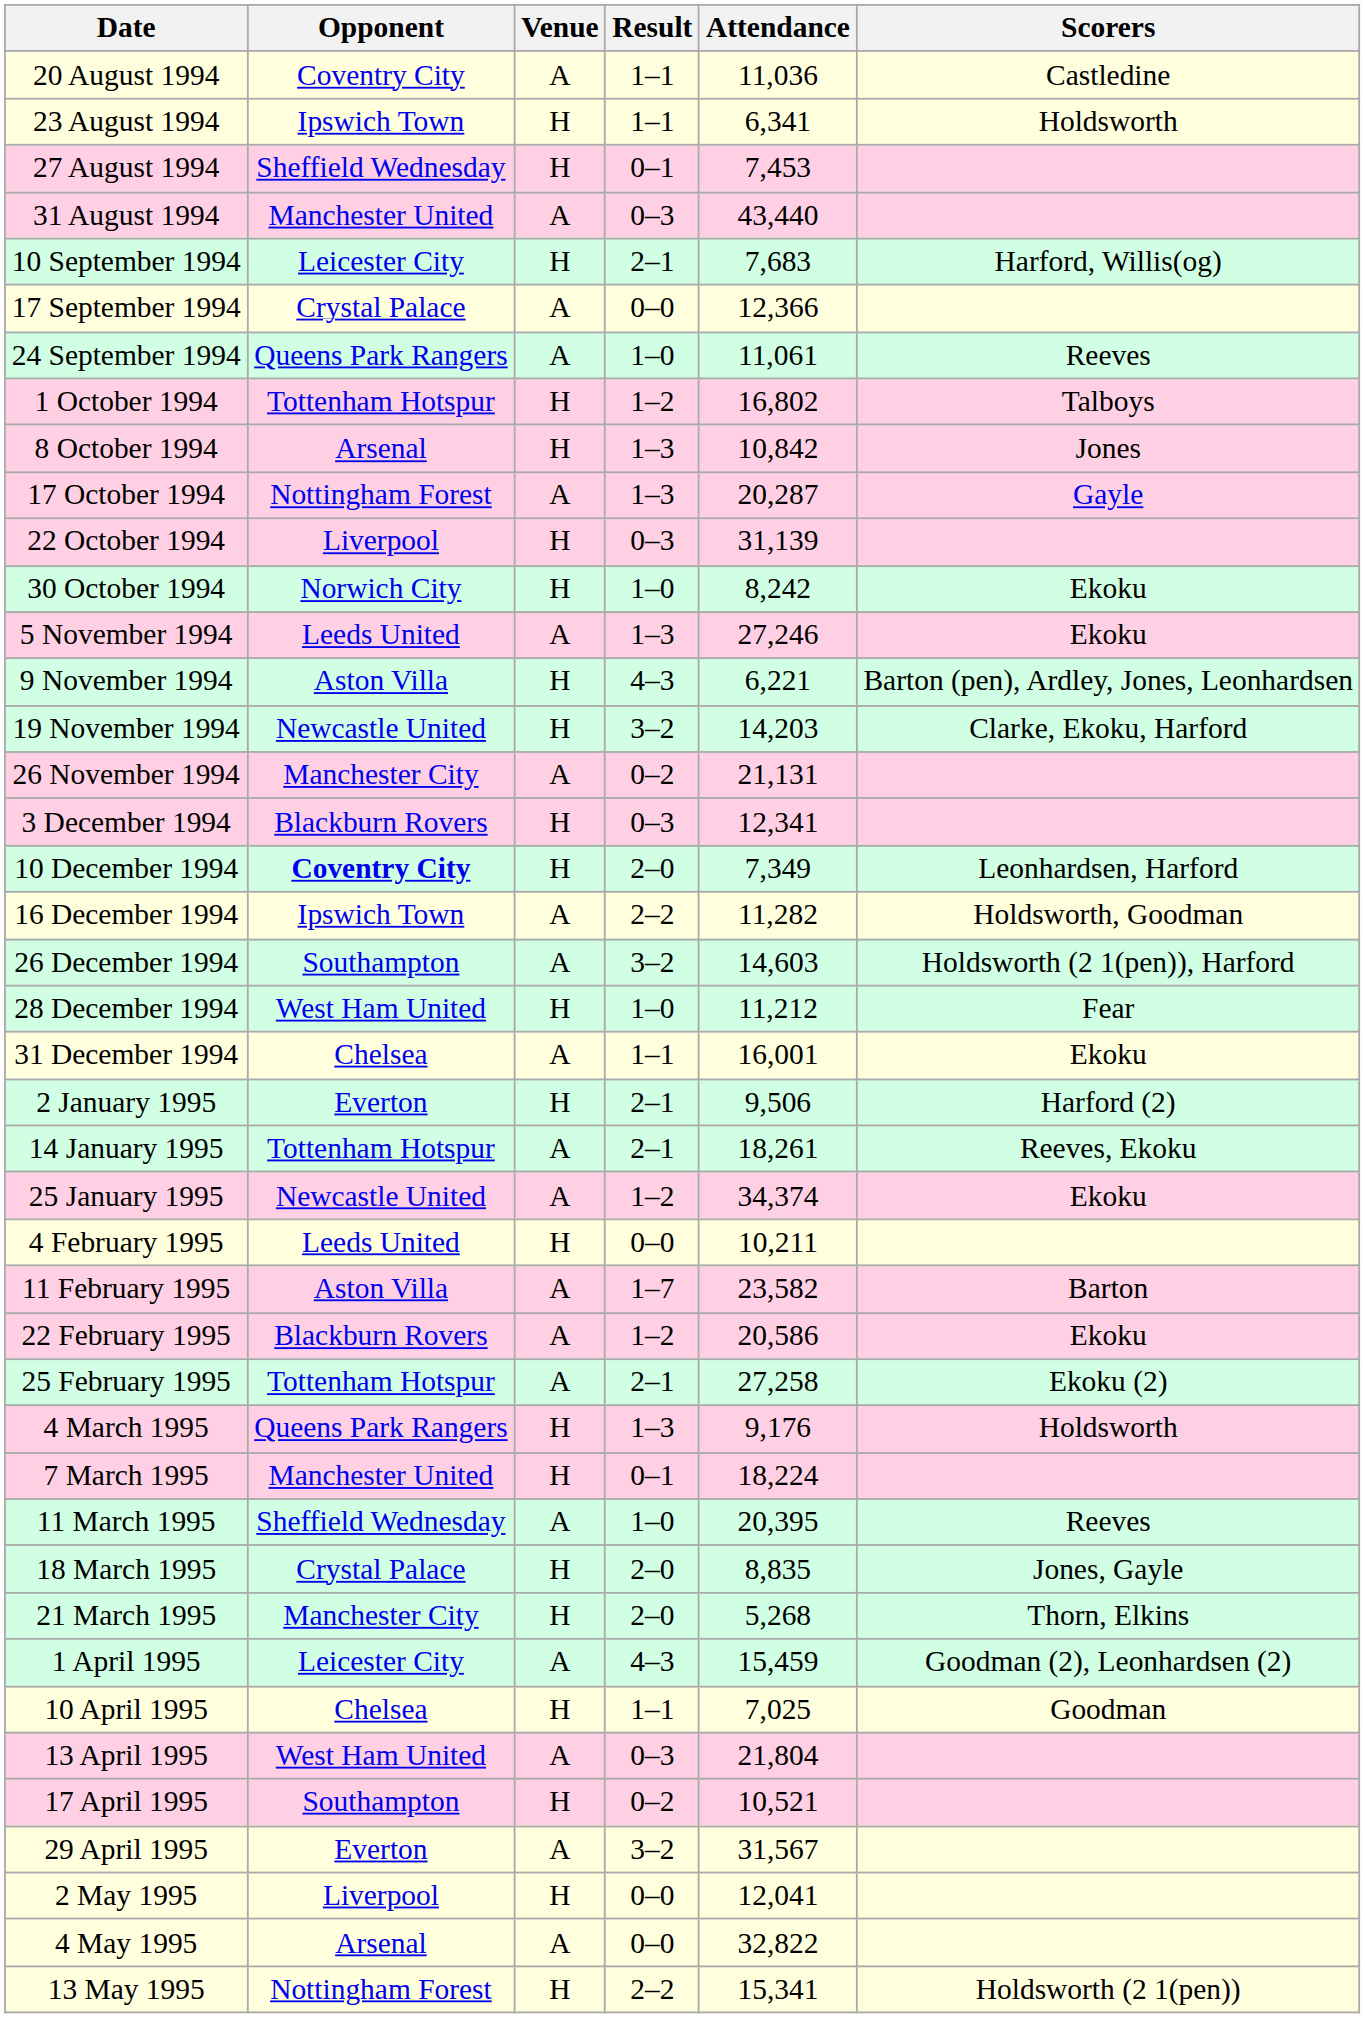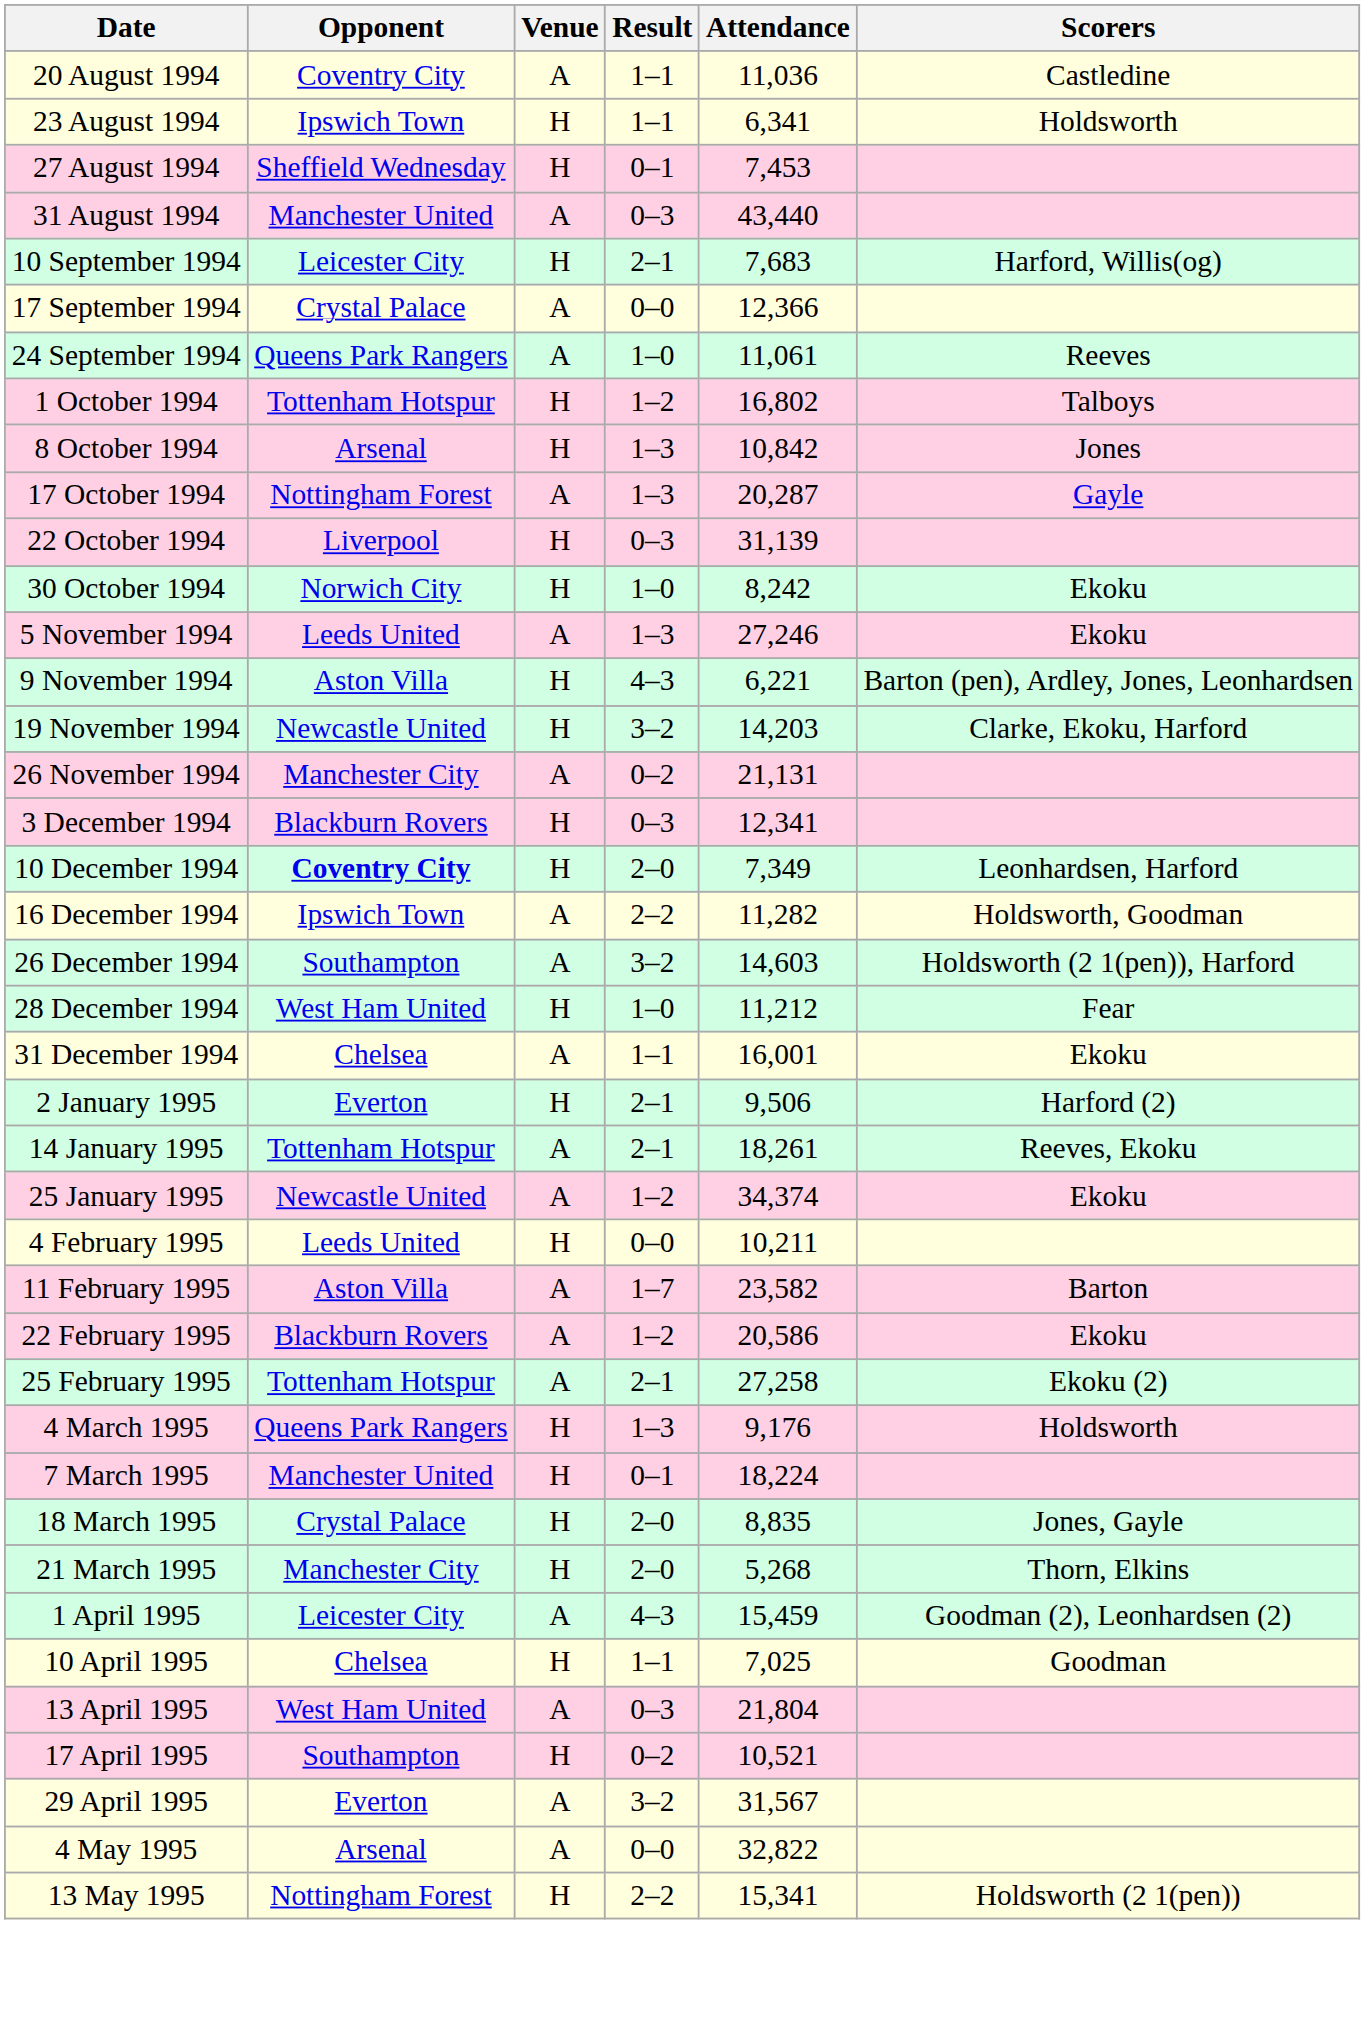- row: 11 March 1995 | Sheffield Wednesday | A | 1–0 | 20,395 | Reeves
- row: 2 May 1995 | Liverpool | H | 0–0 | 12,041
